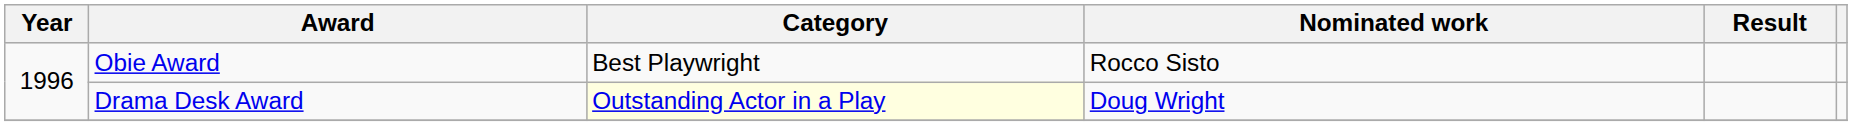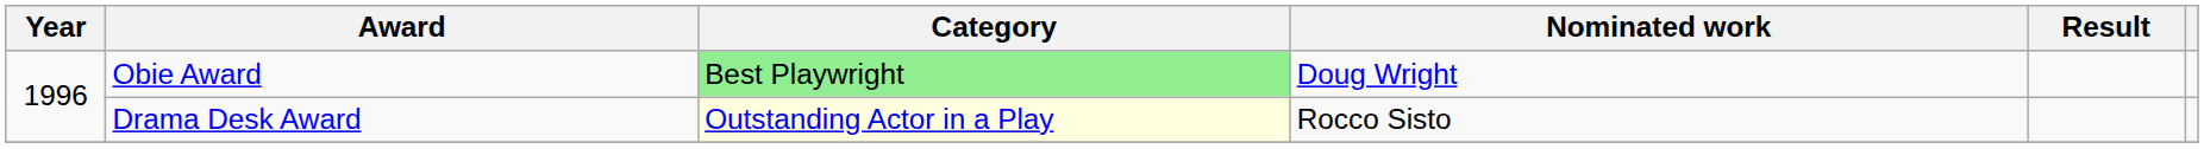Obie Award | Category: no background -> lightgreen background
Obie Award | Nominated work: Rocco Sisto -> Doug Wright
Drama Desk Award | Nominated work: Doug Wright -> Rocco Sisto
